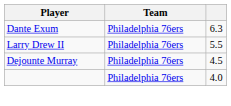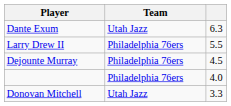Dante Exum | Team: Philadelphia 76ers -> Utah Jazz
+ row: Donovan Mitchell | Utah Jazz | 3.3
